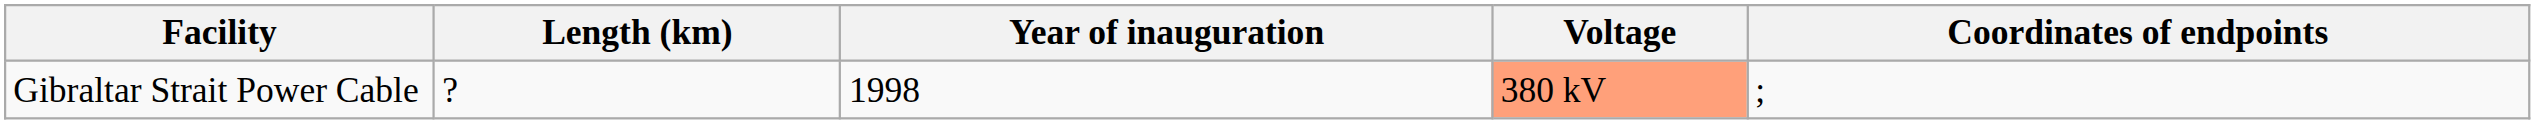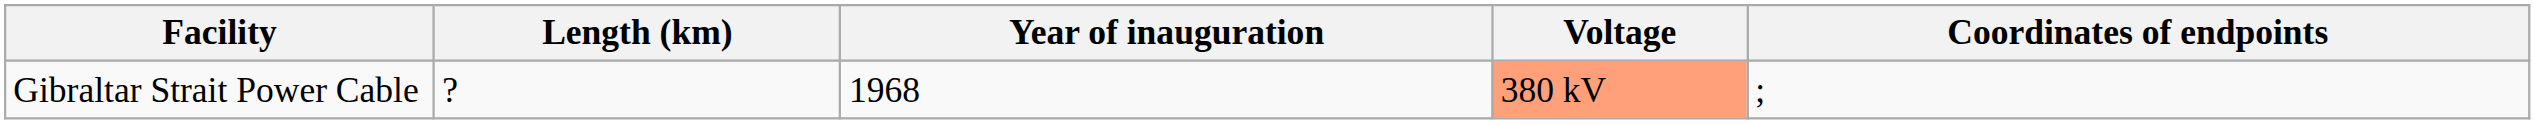Gibraltar Strait Power Cable | Year of inauguration: 1998 -> 1968
